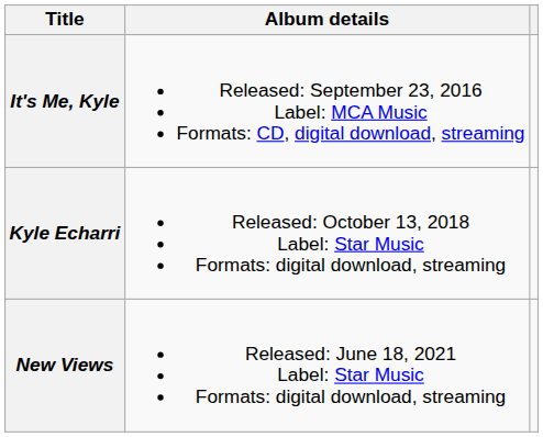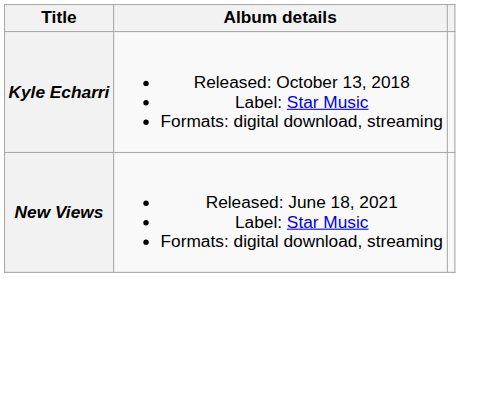- row: It's Me, Kyle | Released: September 23, 2016 Label: MCA Music Formats: CD, digital download, streaming
